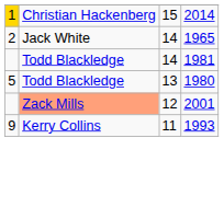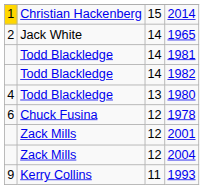+ row: Todd Blackledge | 14 | 1982
1980 | column 1: 5 -> 4
+ row: 6 | Chuck Fusina | 12 | 1978
2001 | column 2: lightsalmon background -> no background
+ row: Zack Mills | 12 | 2004
